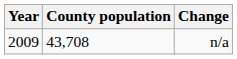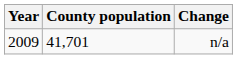n/a | County population: 43,708 -> 41,701
